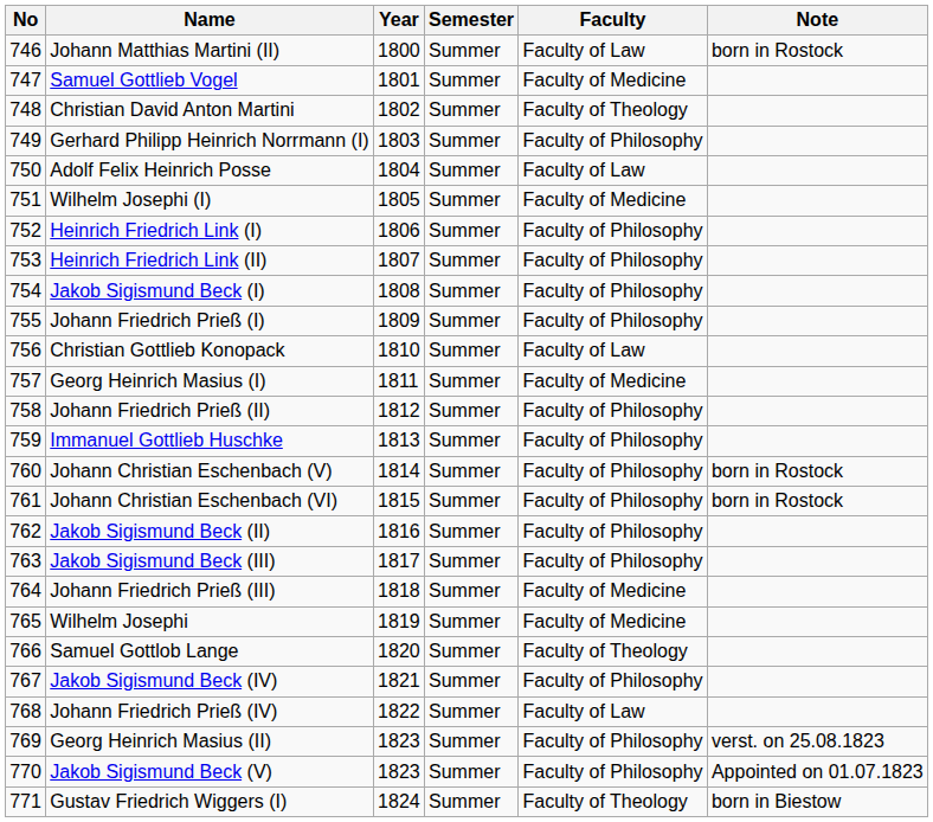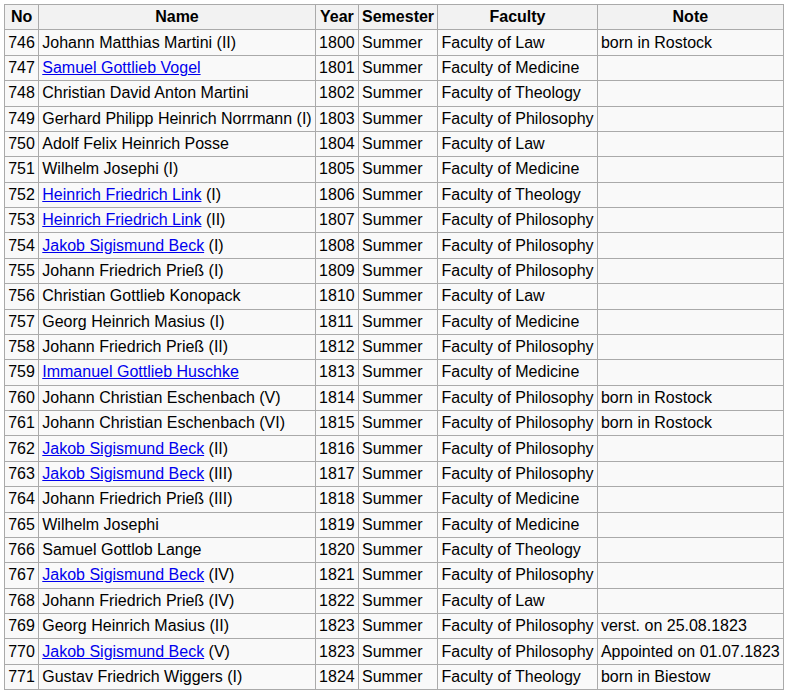Heinrich Friedrich Link (I) | Faculty: Faculty of Philosophy -> Faculty of Theology
Immanuel Gottlieb Huschke | Faculty: Faculty of Philosophy -> Faculty of Medicine
